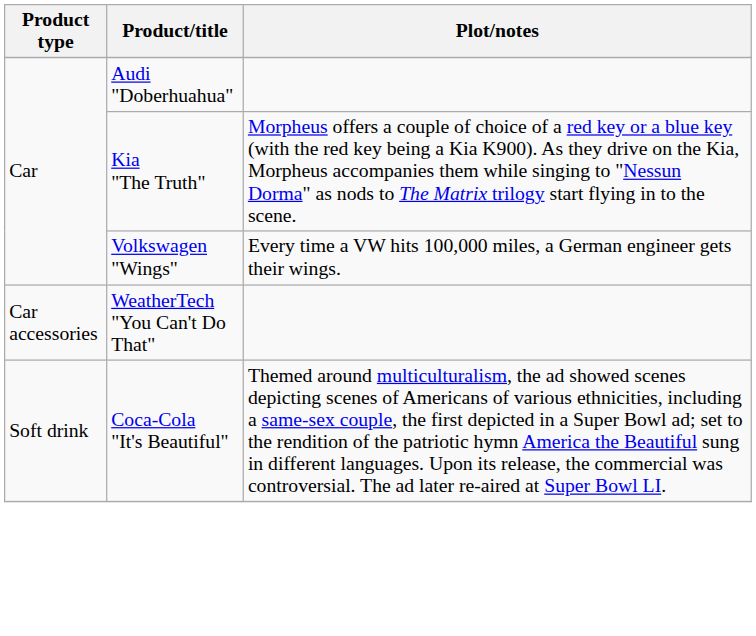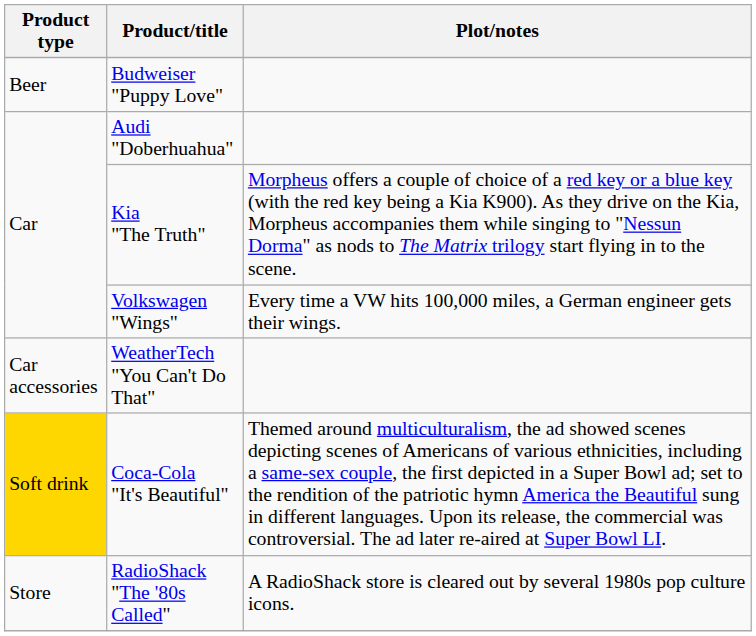+ row: Beer | Budweiser "Puppy Love"
Coca-Cola "It's Beautiful" | Product type: no background -> gold background
+ row: Store | RadioShack "The '80s Called" | A RadioShack store is cleared out by several 1980s pop culture icons.
